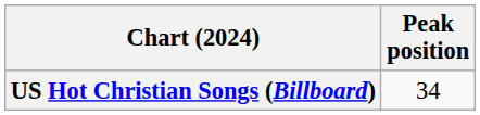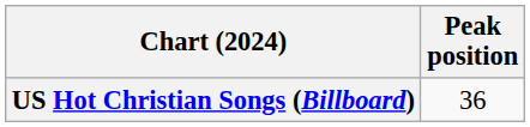US Hot Christian Songs (Billboard) | Peak position: 34 -> 36
